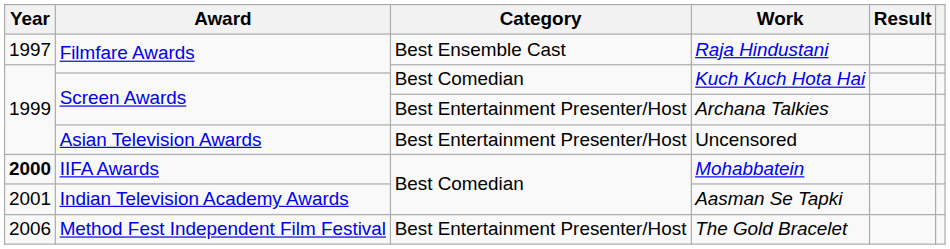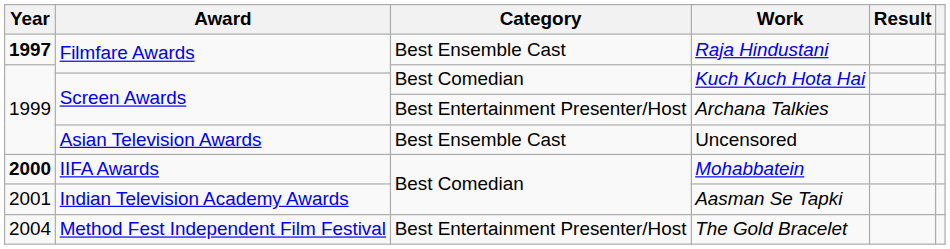Raja Hindustani | Year: normal -> bold
Uncensored | Category: Best Entertainment Presenter/Host -> Best Ensemble Cast
The Gold Bracelet | Year: 2006 -> 2004
